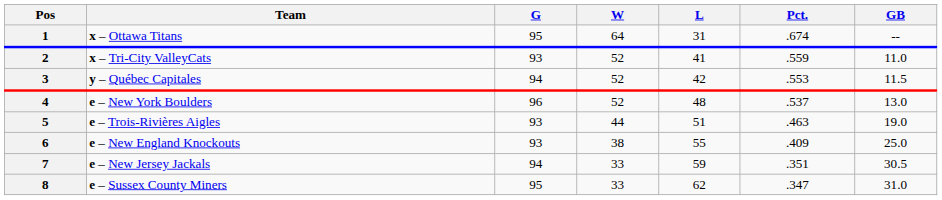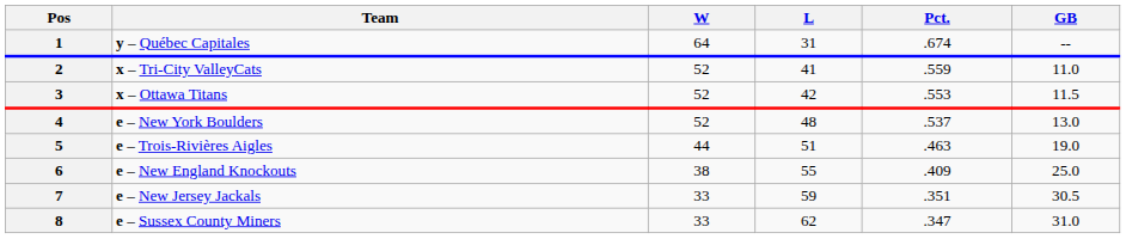- column: G | 95 | 93 | 94 | 96 | 93 | 93 | 94 | 95
1 | Team: x – Ottawa Titans -> y – Québec Capitales
3 | Team: y – Québec Capitales -> x – Ottawa Titans
